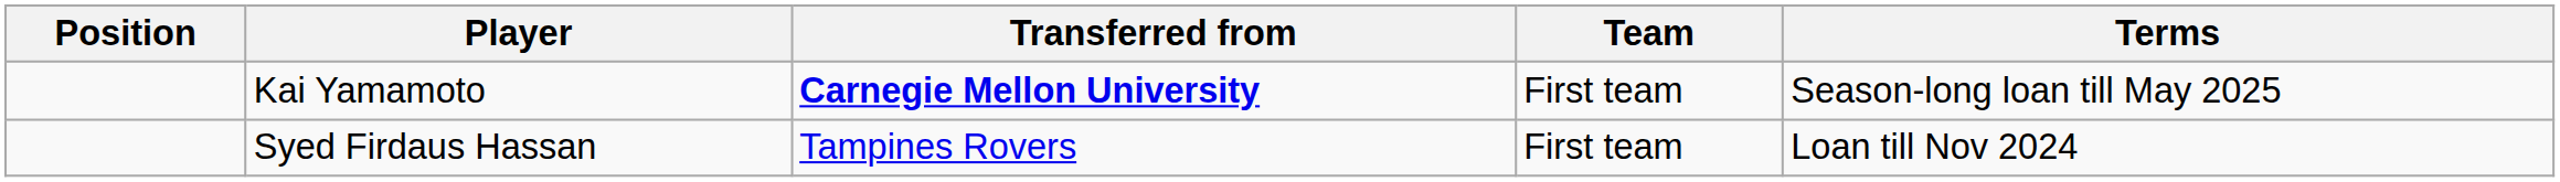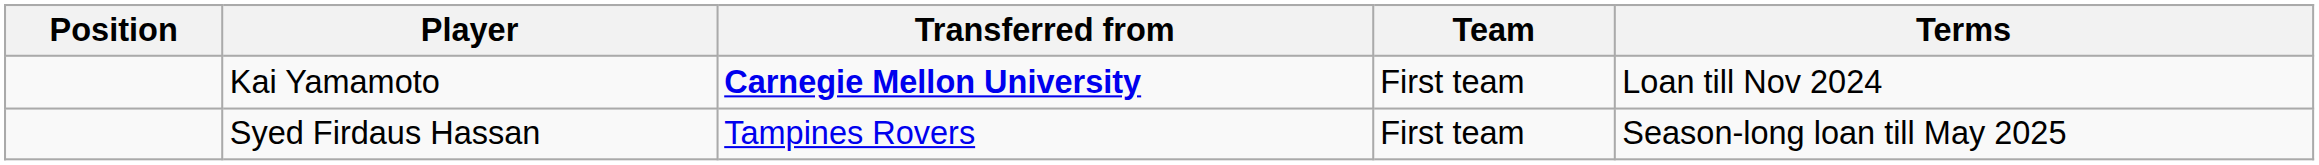Kai Yamamoto | Terms: Season-long loan till May 2025 -> Loan till Nov 2024
Syed Firdaus Hassan | Terms: Loan till Nov 2024 -> Season-long loan till May 2025
